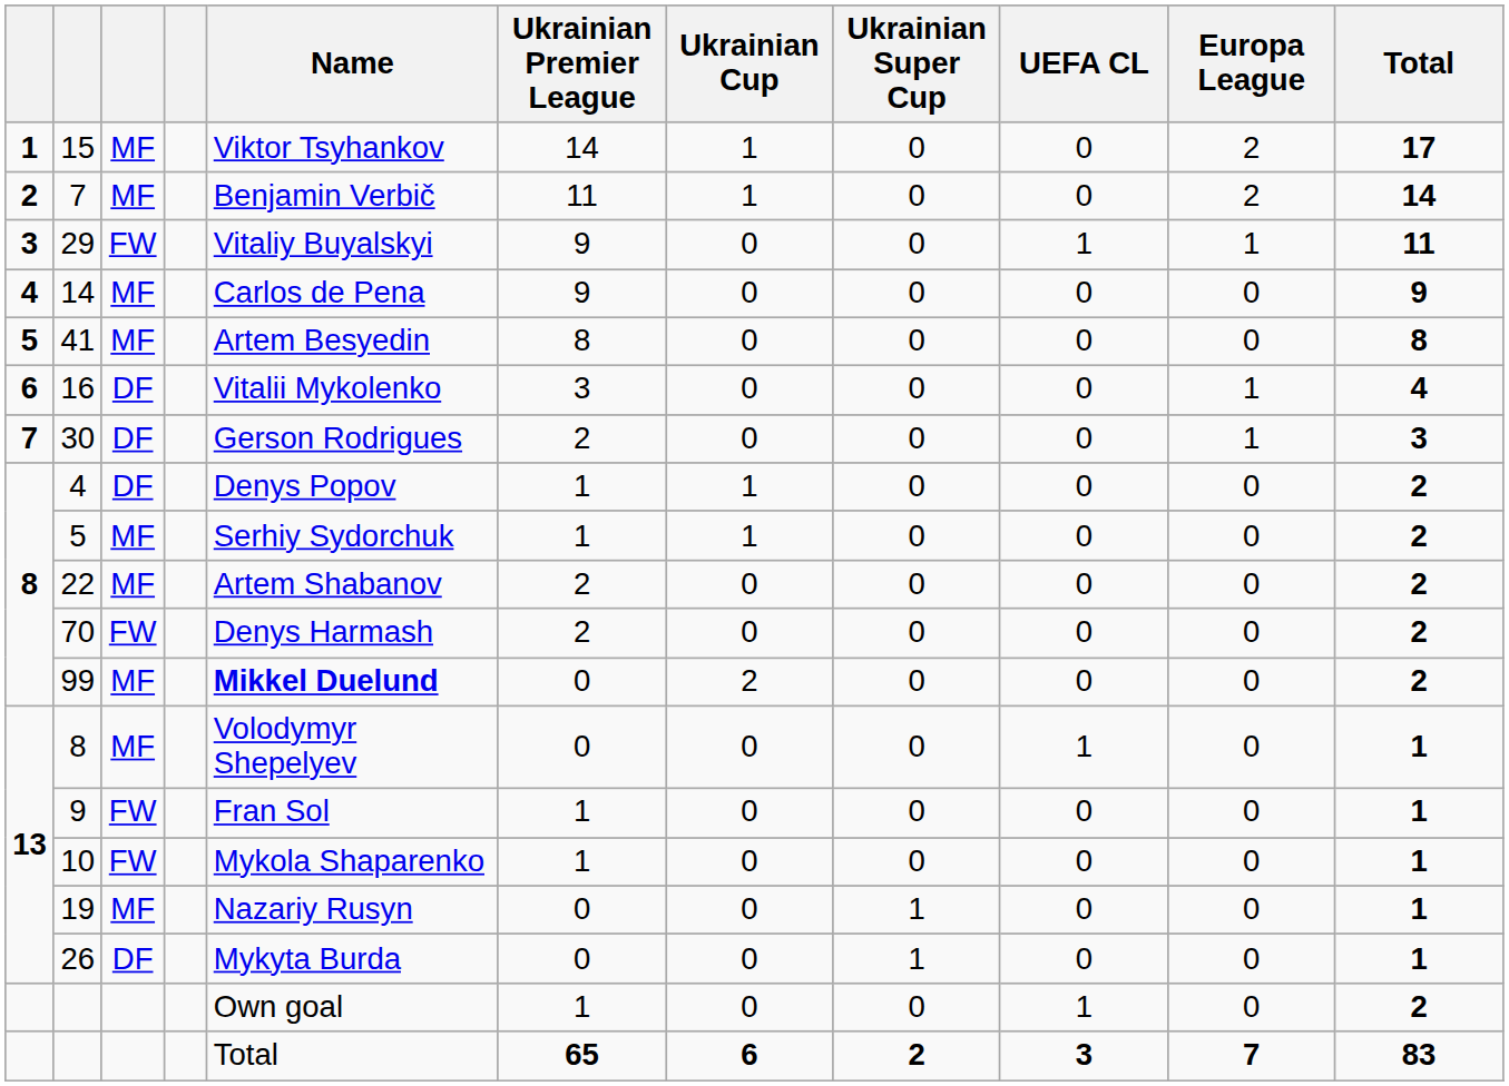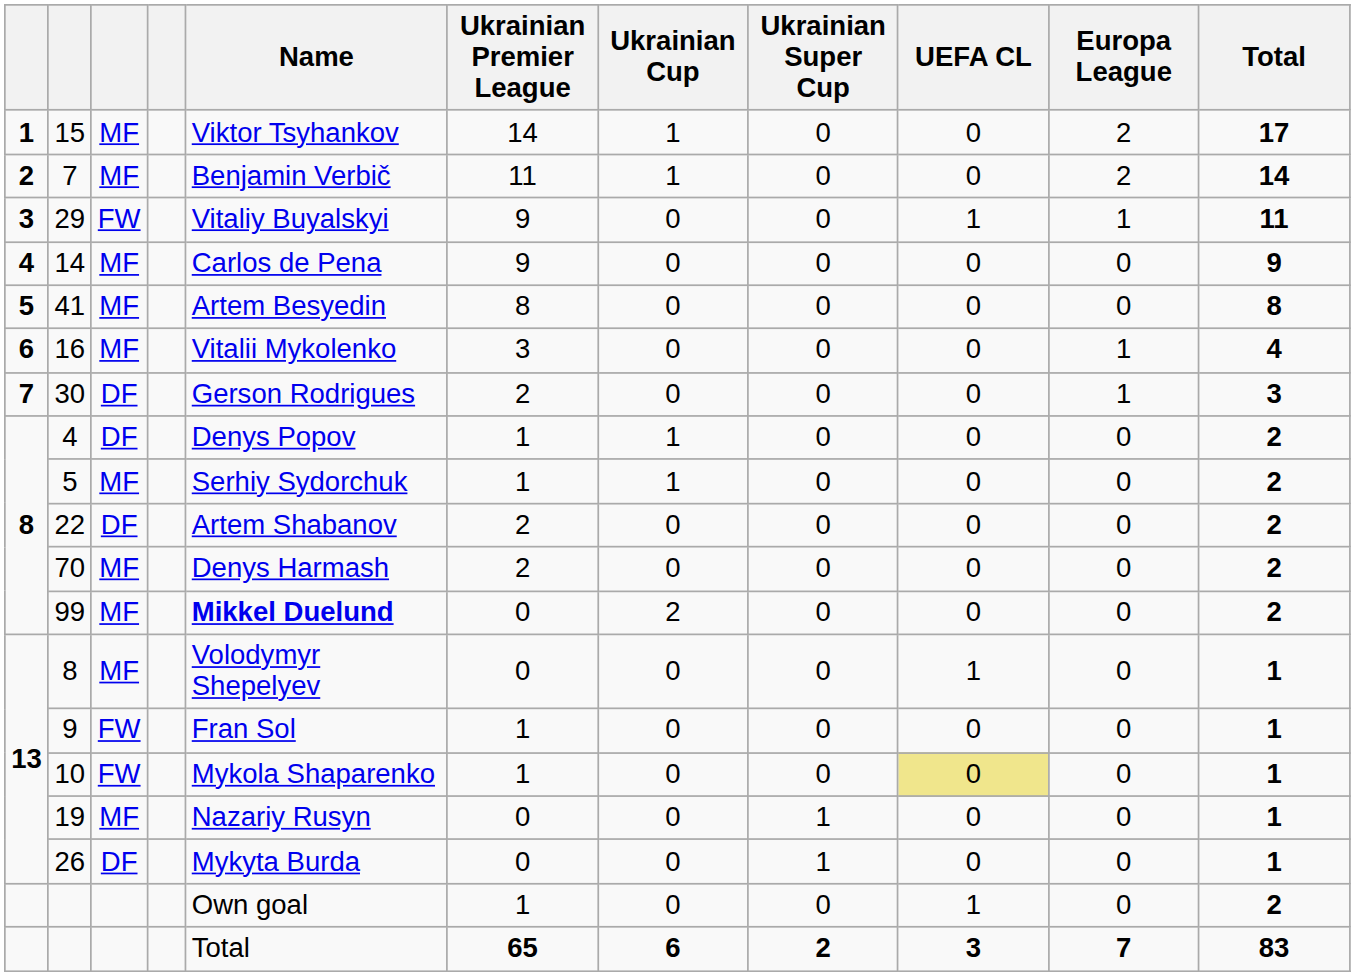16 | column 3: DF -> MF
22 | column 3: MF -> DF
70 | column 3: FW -> MF
10 | UEFA CL: no background -> khaki background
